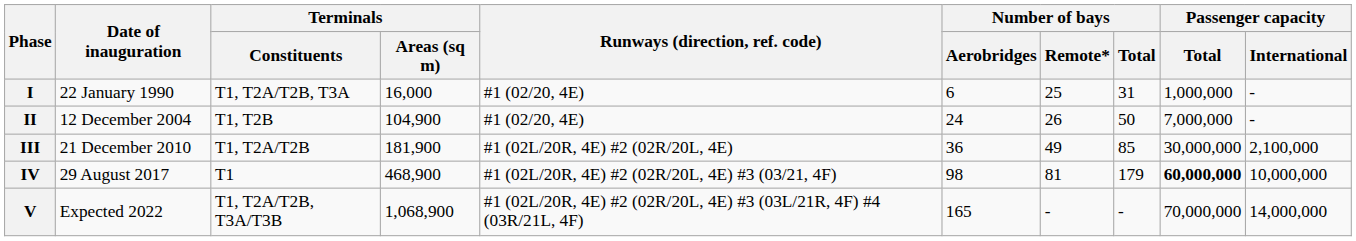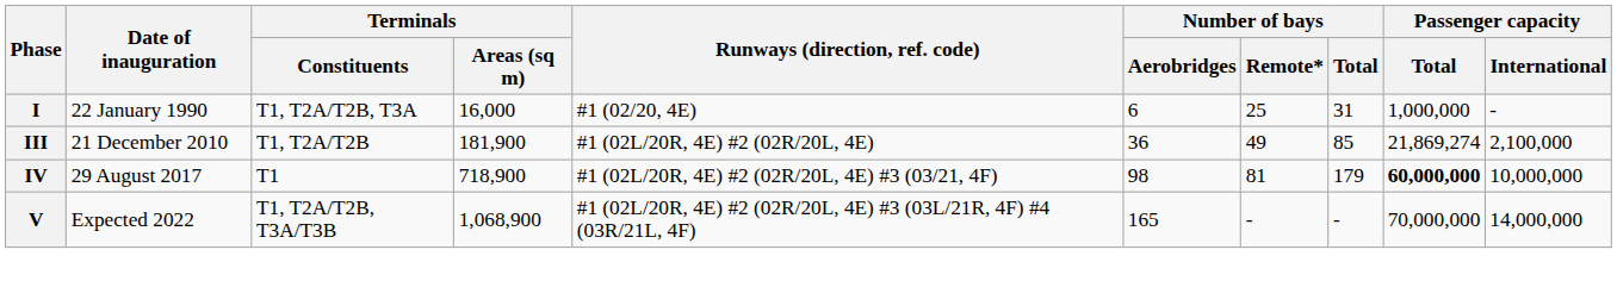- row: II | 12 December 2004 | T1, T2B | 104,900 | #1 (02/20, 4E) | 24 | 26 | 50 | 7,000,000 | -
III | Passenger capacity / Total: 30,000,000 -> 21,869,274
IV | Terminals / Areas (sq m): 468,900 -> 718,900
